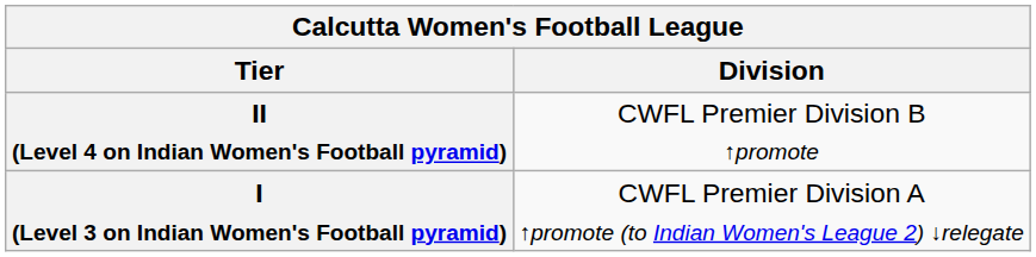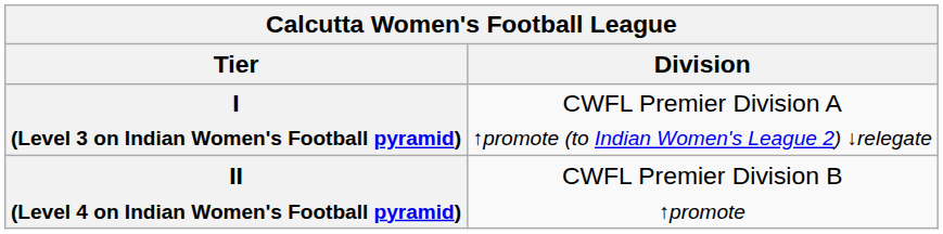rows swapped: I (Level 3 on Indian Women's Football pyramid) <-> II (Level 4 on Indian Women's Football pyramid)
